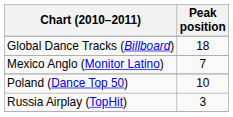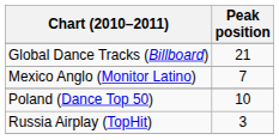Global Dance Tracks (Billboard) | Peak position: 18 -> 21
